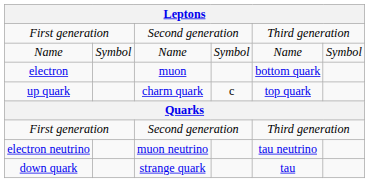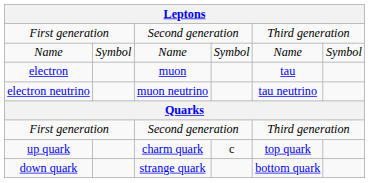electron | column 5: bottom quark -> tau
rows swapped: electron neutrino <-> up quark
down quark | column 5: tau -> bottom quark
